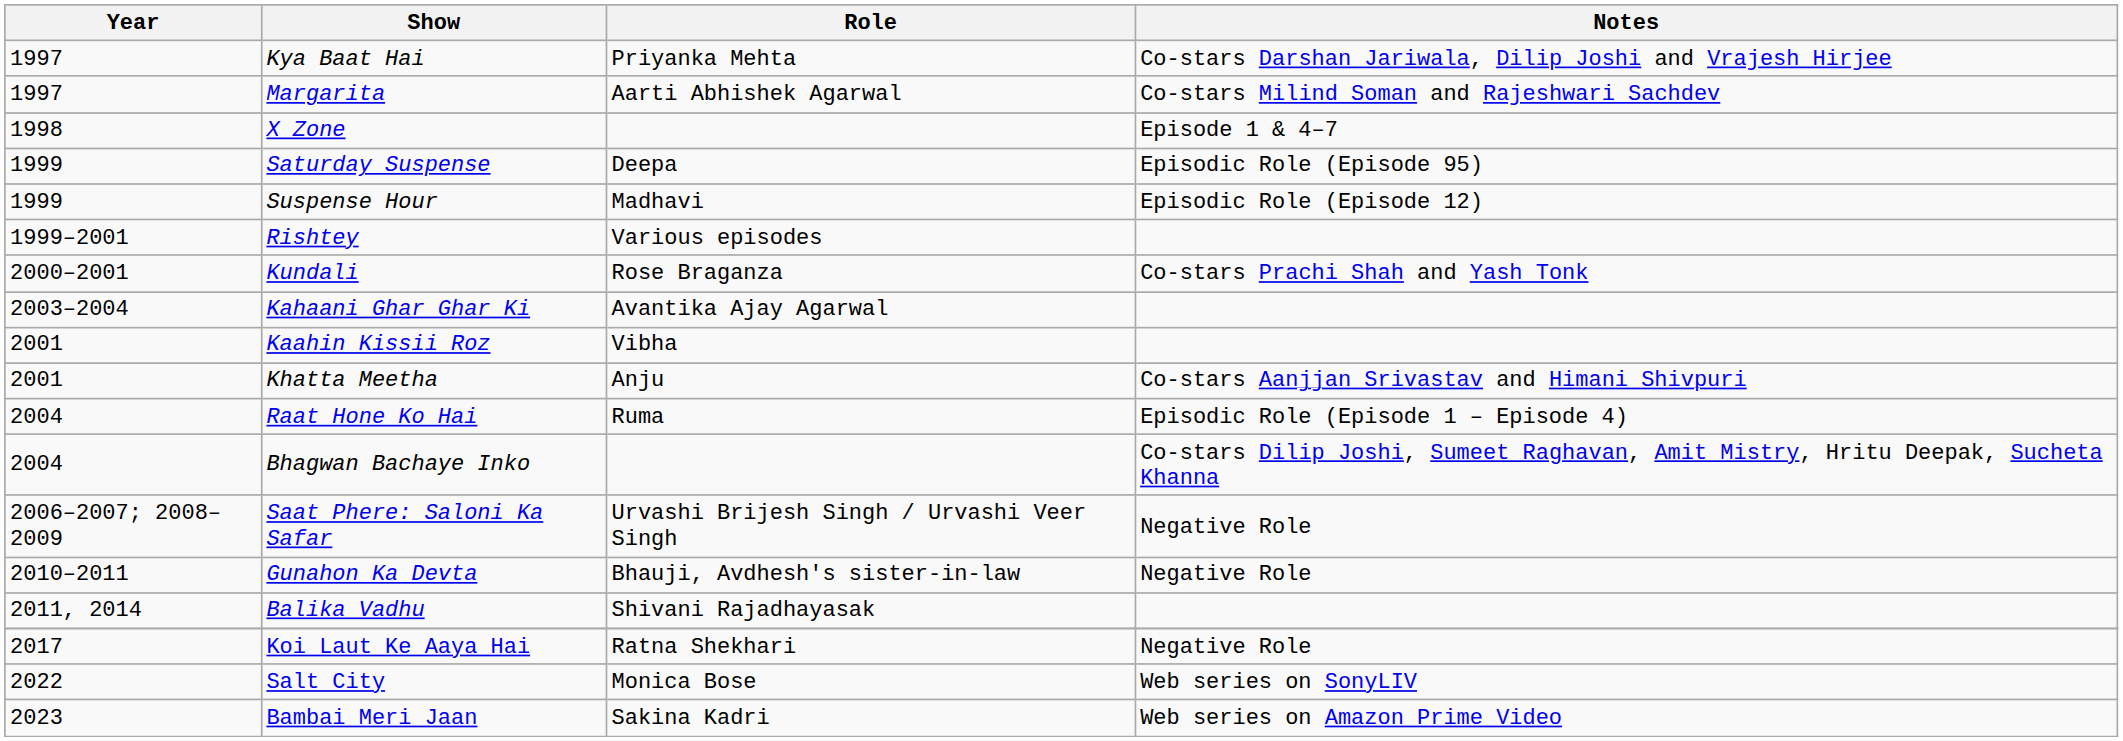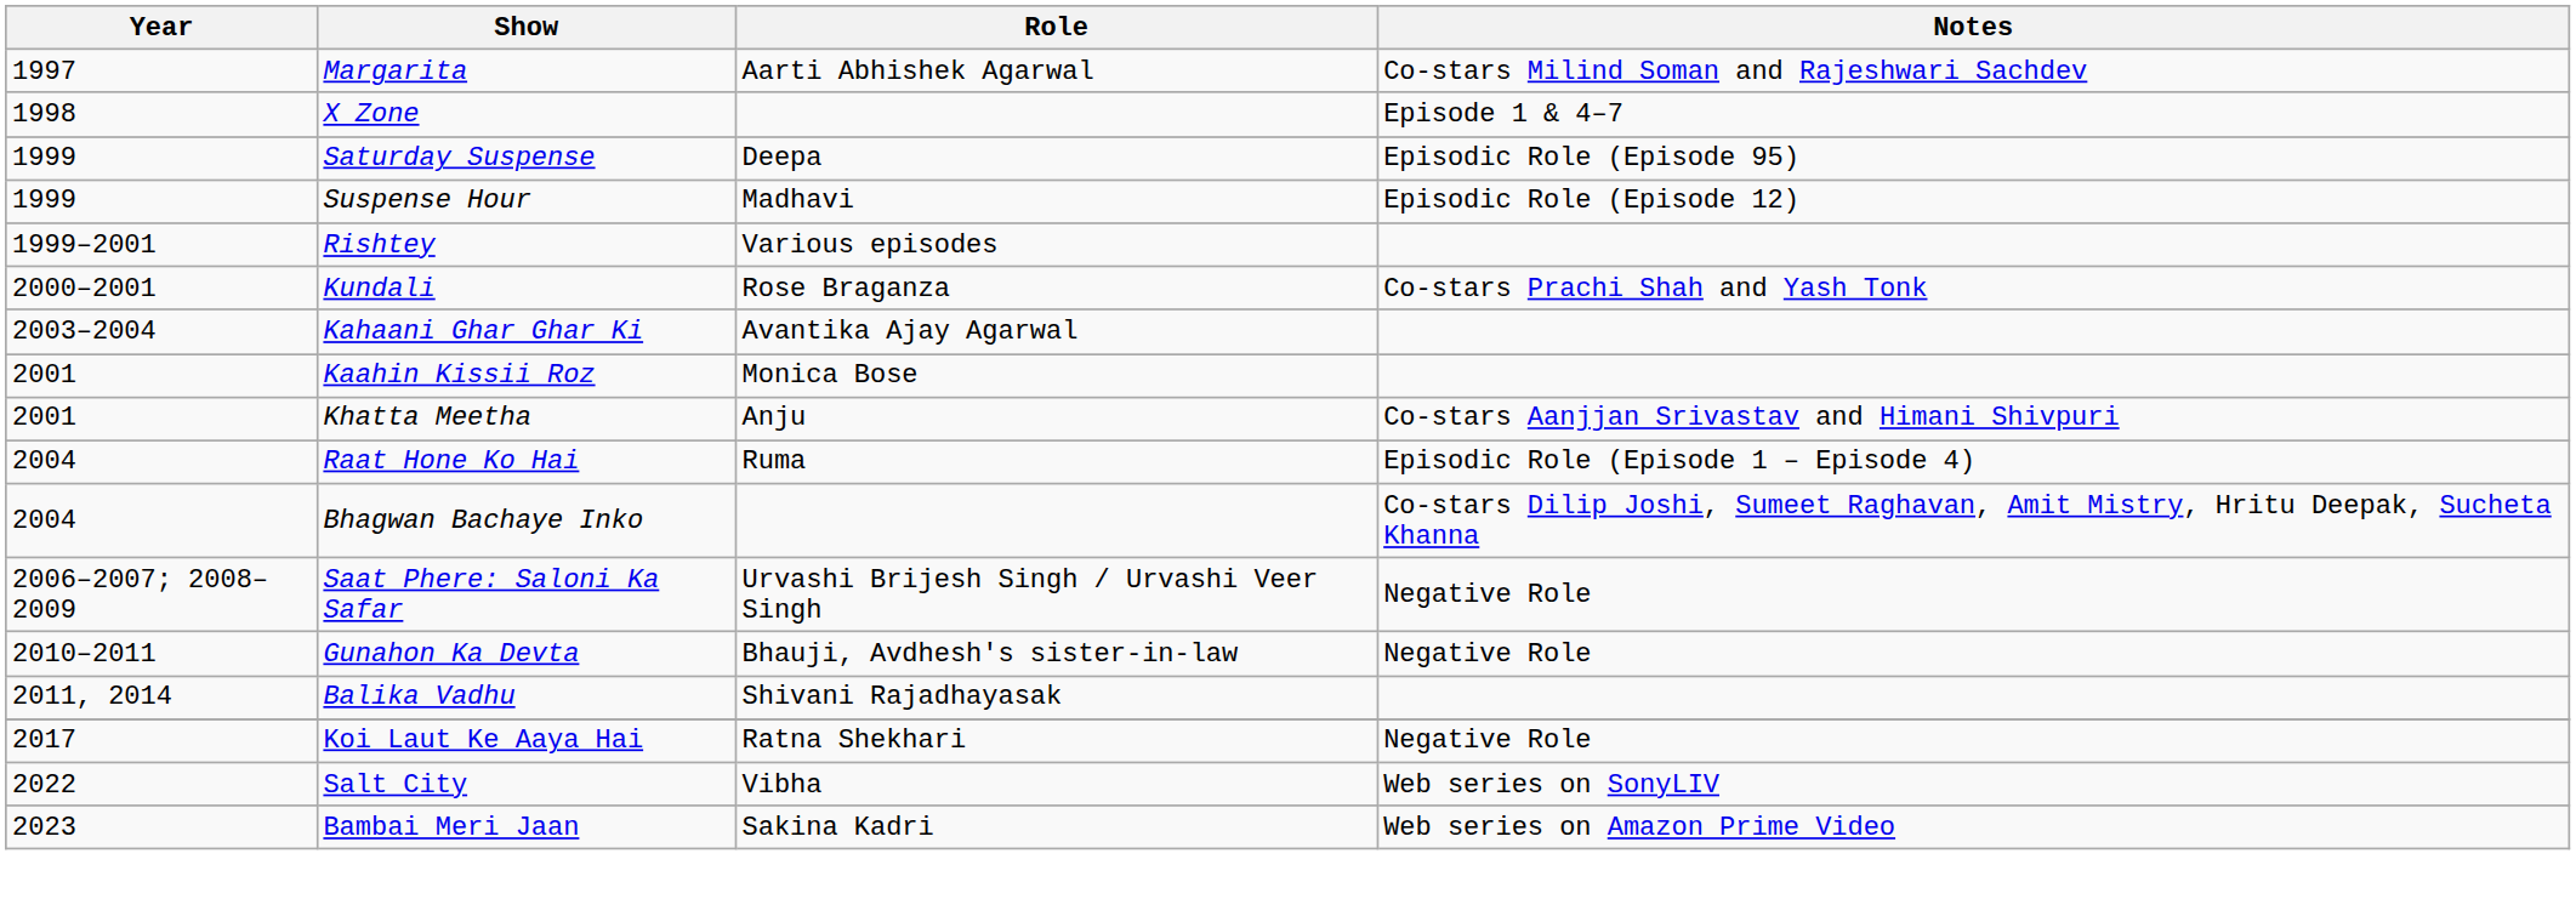- row: 1997 | Kya Baat Hai | Priyanka Mehta | Co-stars Darshan Jariwala, Dilip Joshi and Vrajesh Hirjee
Kaahin Kissii Roz | Role: Vibha -> Monica Bose
Salt City | Role: Monica Bose -> Vibha
